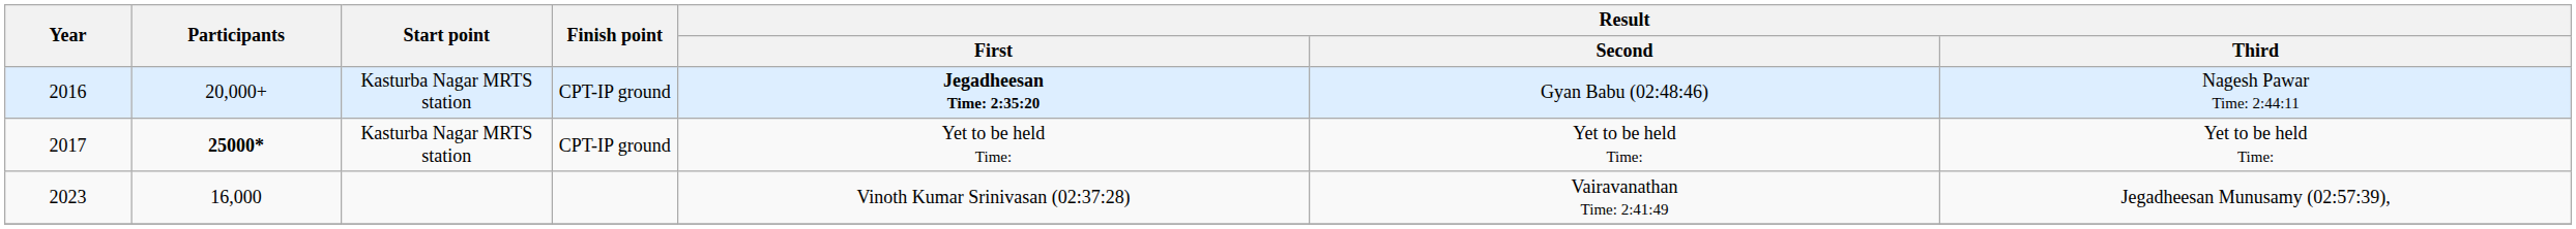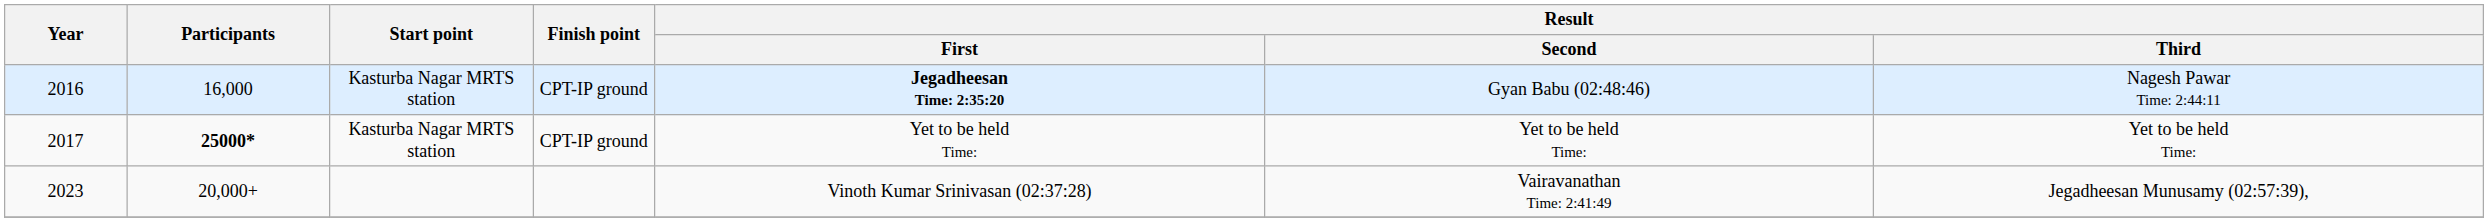2016 | Participants: 20,000+ -> 16,000
2023 | Participants: 16,000 -> 20,000+
